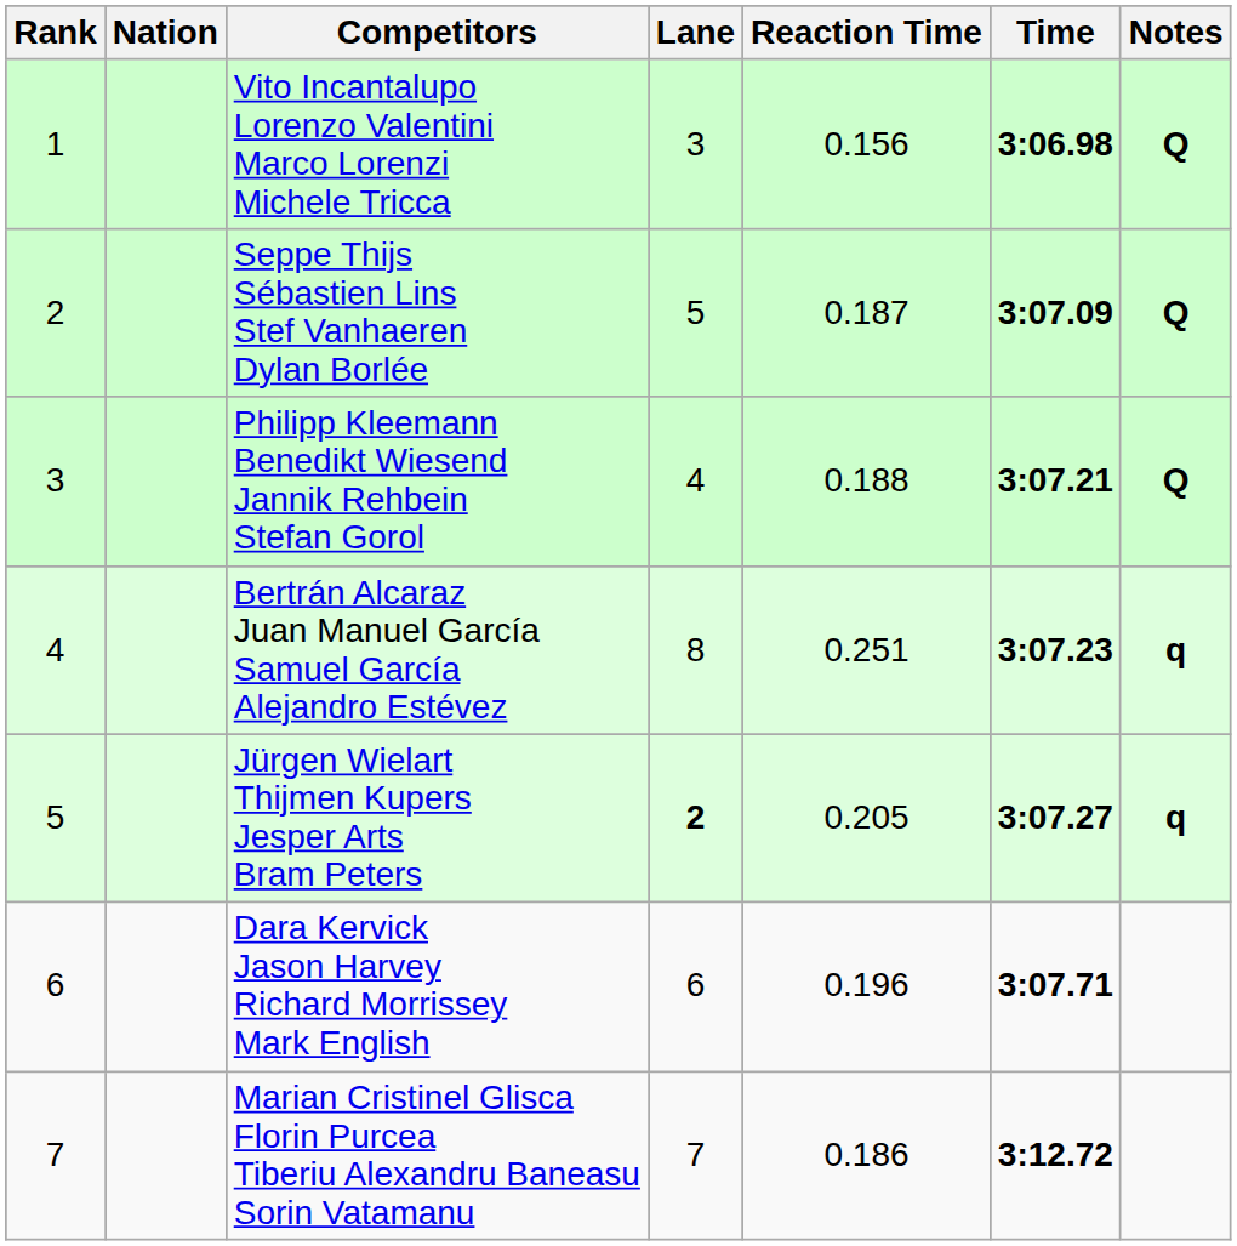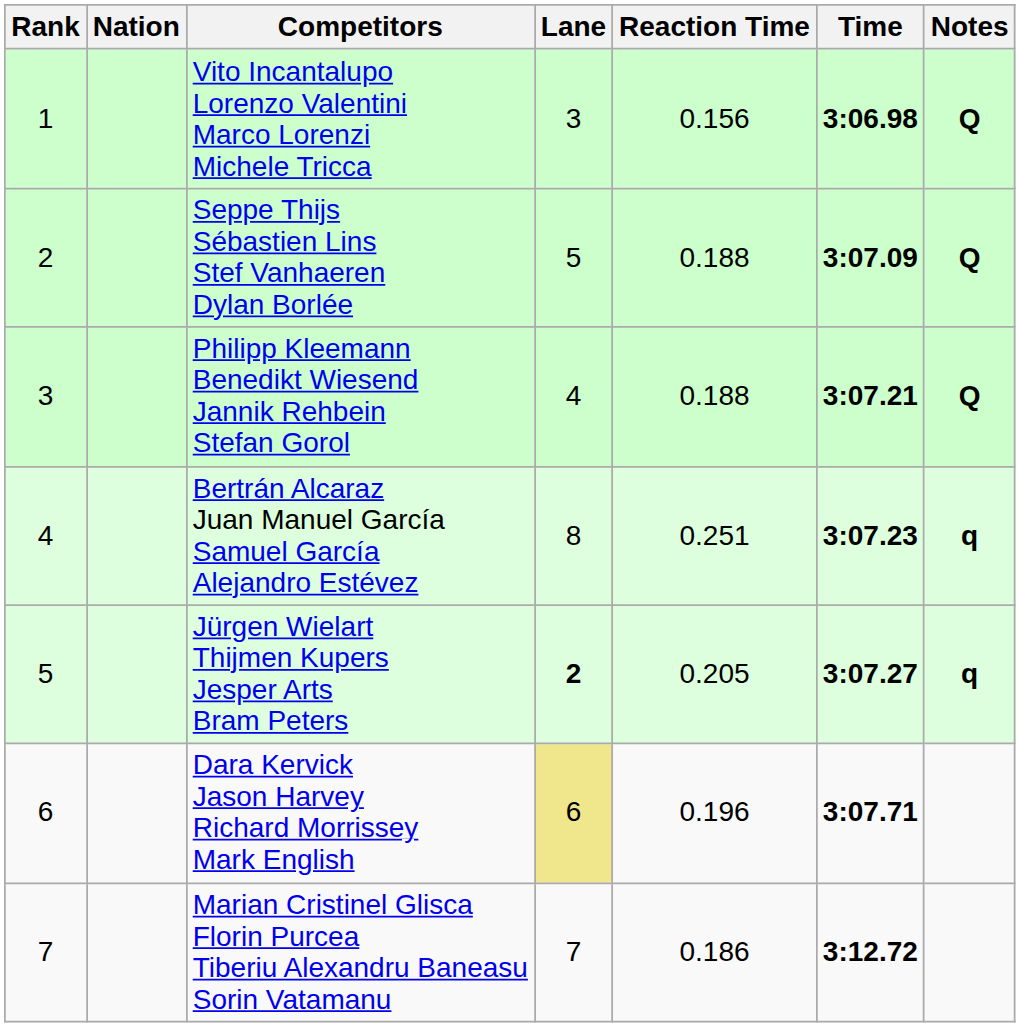Seppe Thijs Sébastien Lins Stef Vanhaeren Dylan Borlée | Reaction Time: 0.187 -> 0.188
Dara Kervick Jason Harvey Richard Morrissey Mark English | Lane: no background -> khaki background
